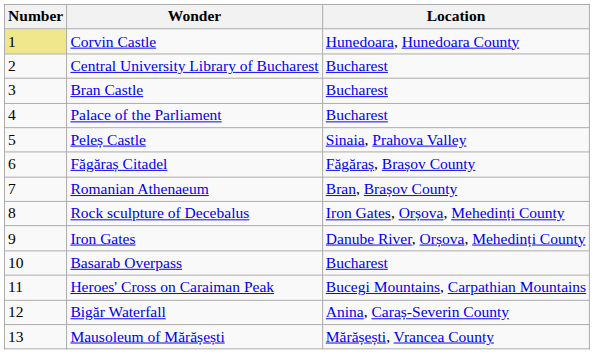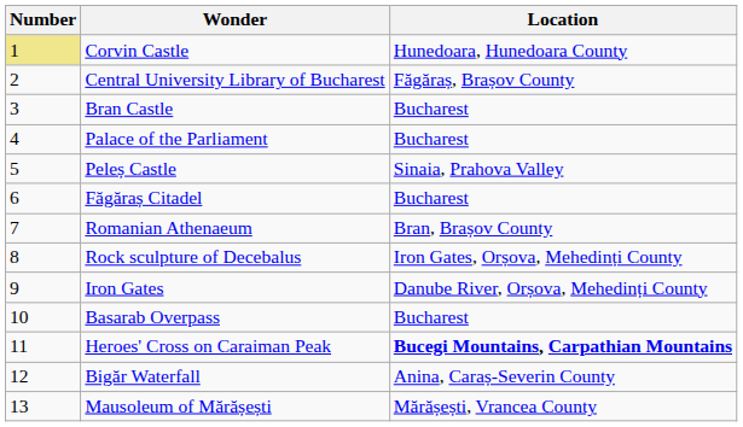Central University Library of Bucharest | Location: Bucharest -> Făgăraș, Brașov County
Făgăraș Citadel | Location: Făgăraș, Brașov County -> Bucharest
Heroes' Cross on Caraiman Peak | Location: normal -> bold
